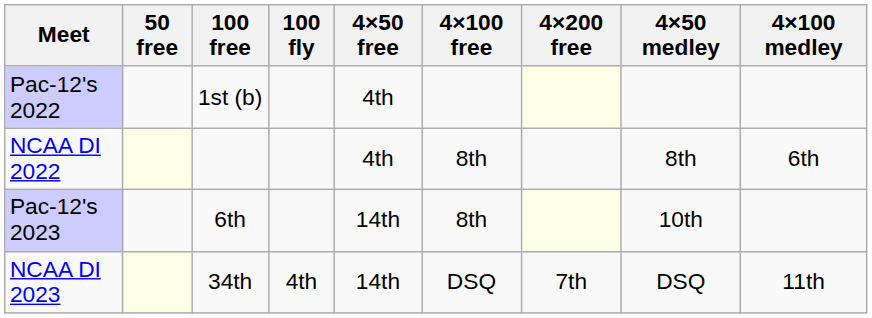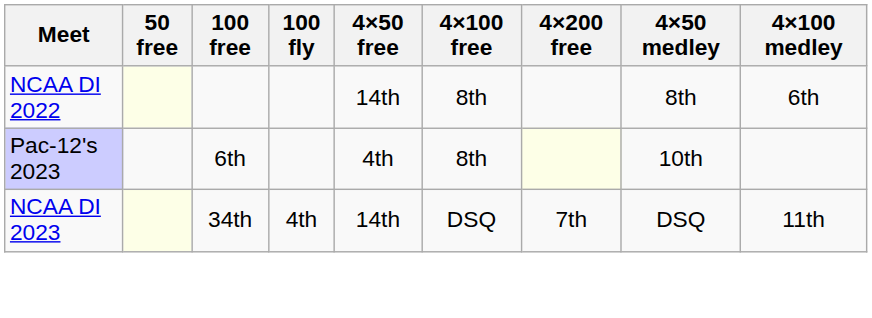- row: Pac-12's 2022 | 1st (b) | 4th
NCAA DI 2022 | 4×50 free: 4th -> 14th
Pac-12's 2023 | 4×50 free: 14th -> 4th
